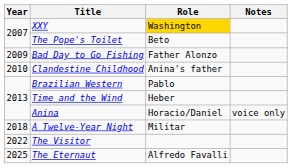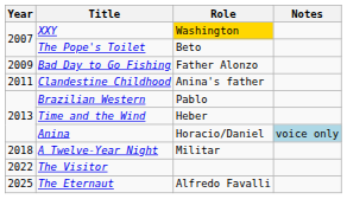Clandestine Childhood | Year: 2010 -> 2011
Anina | Notes: no background -> lightblue background
